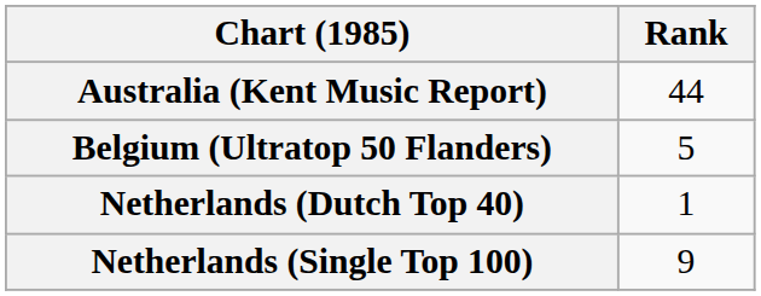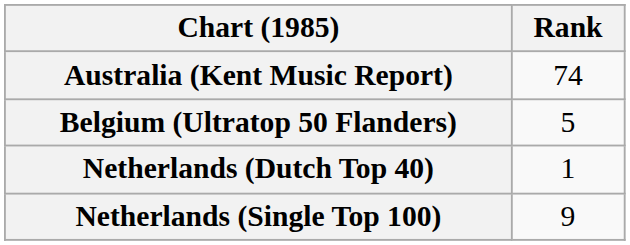Australia (Kent Music Report) | Rank: 44 -> 74
